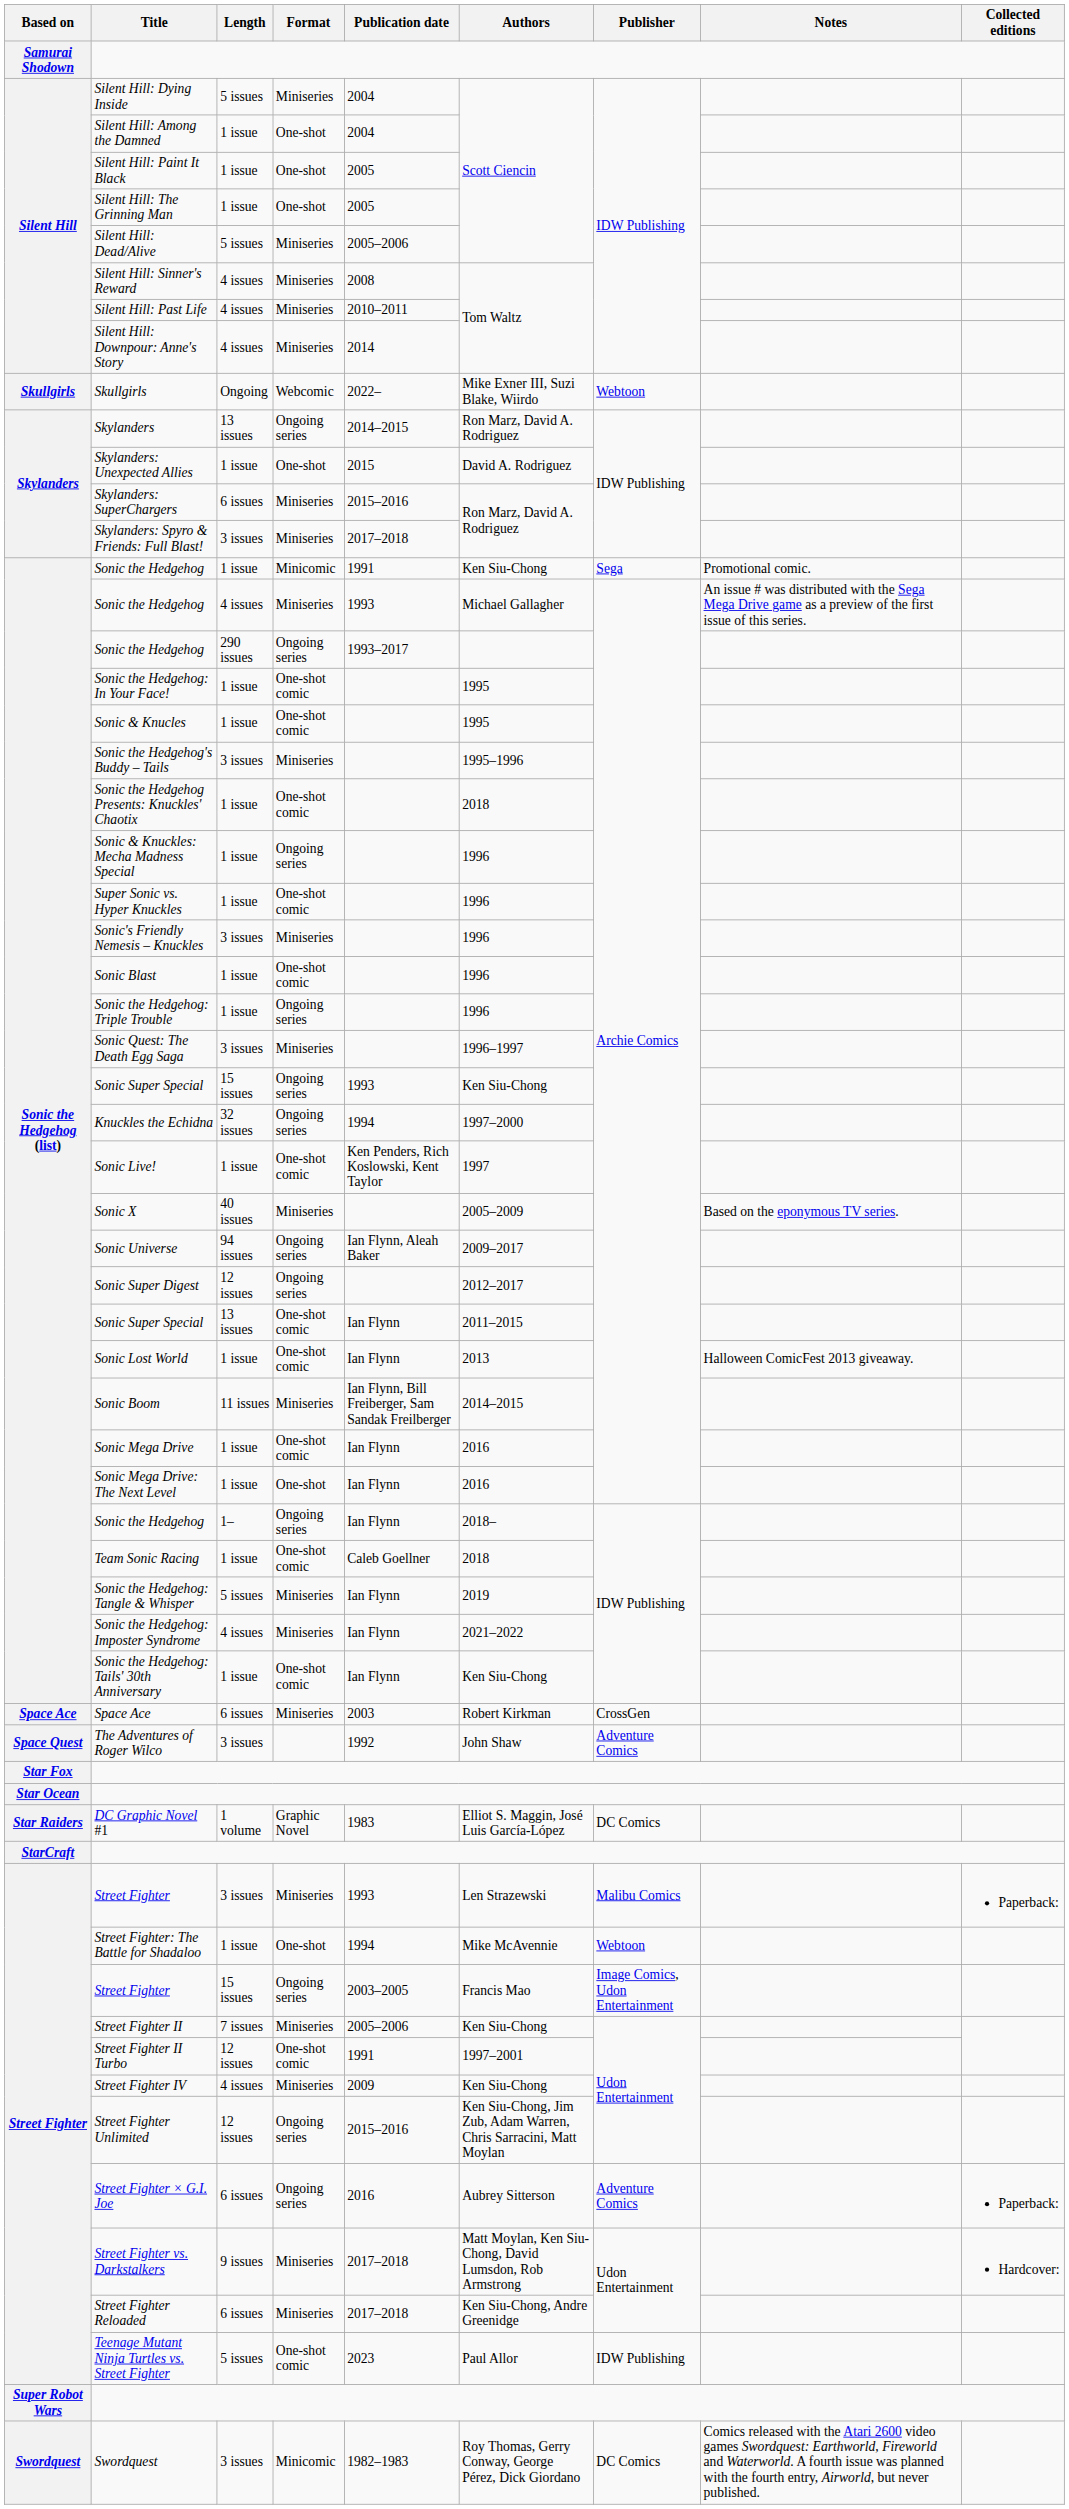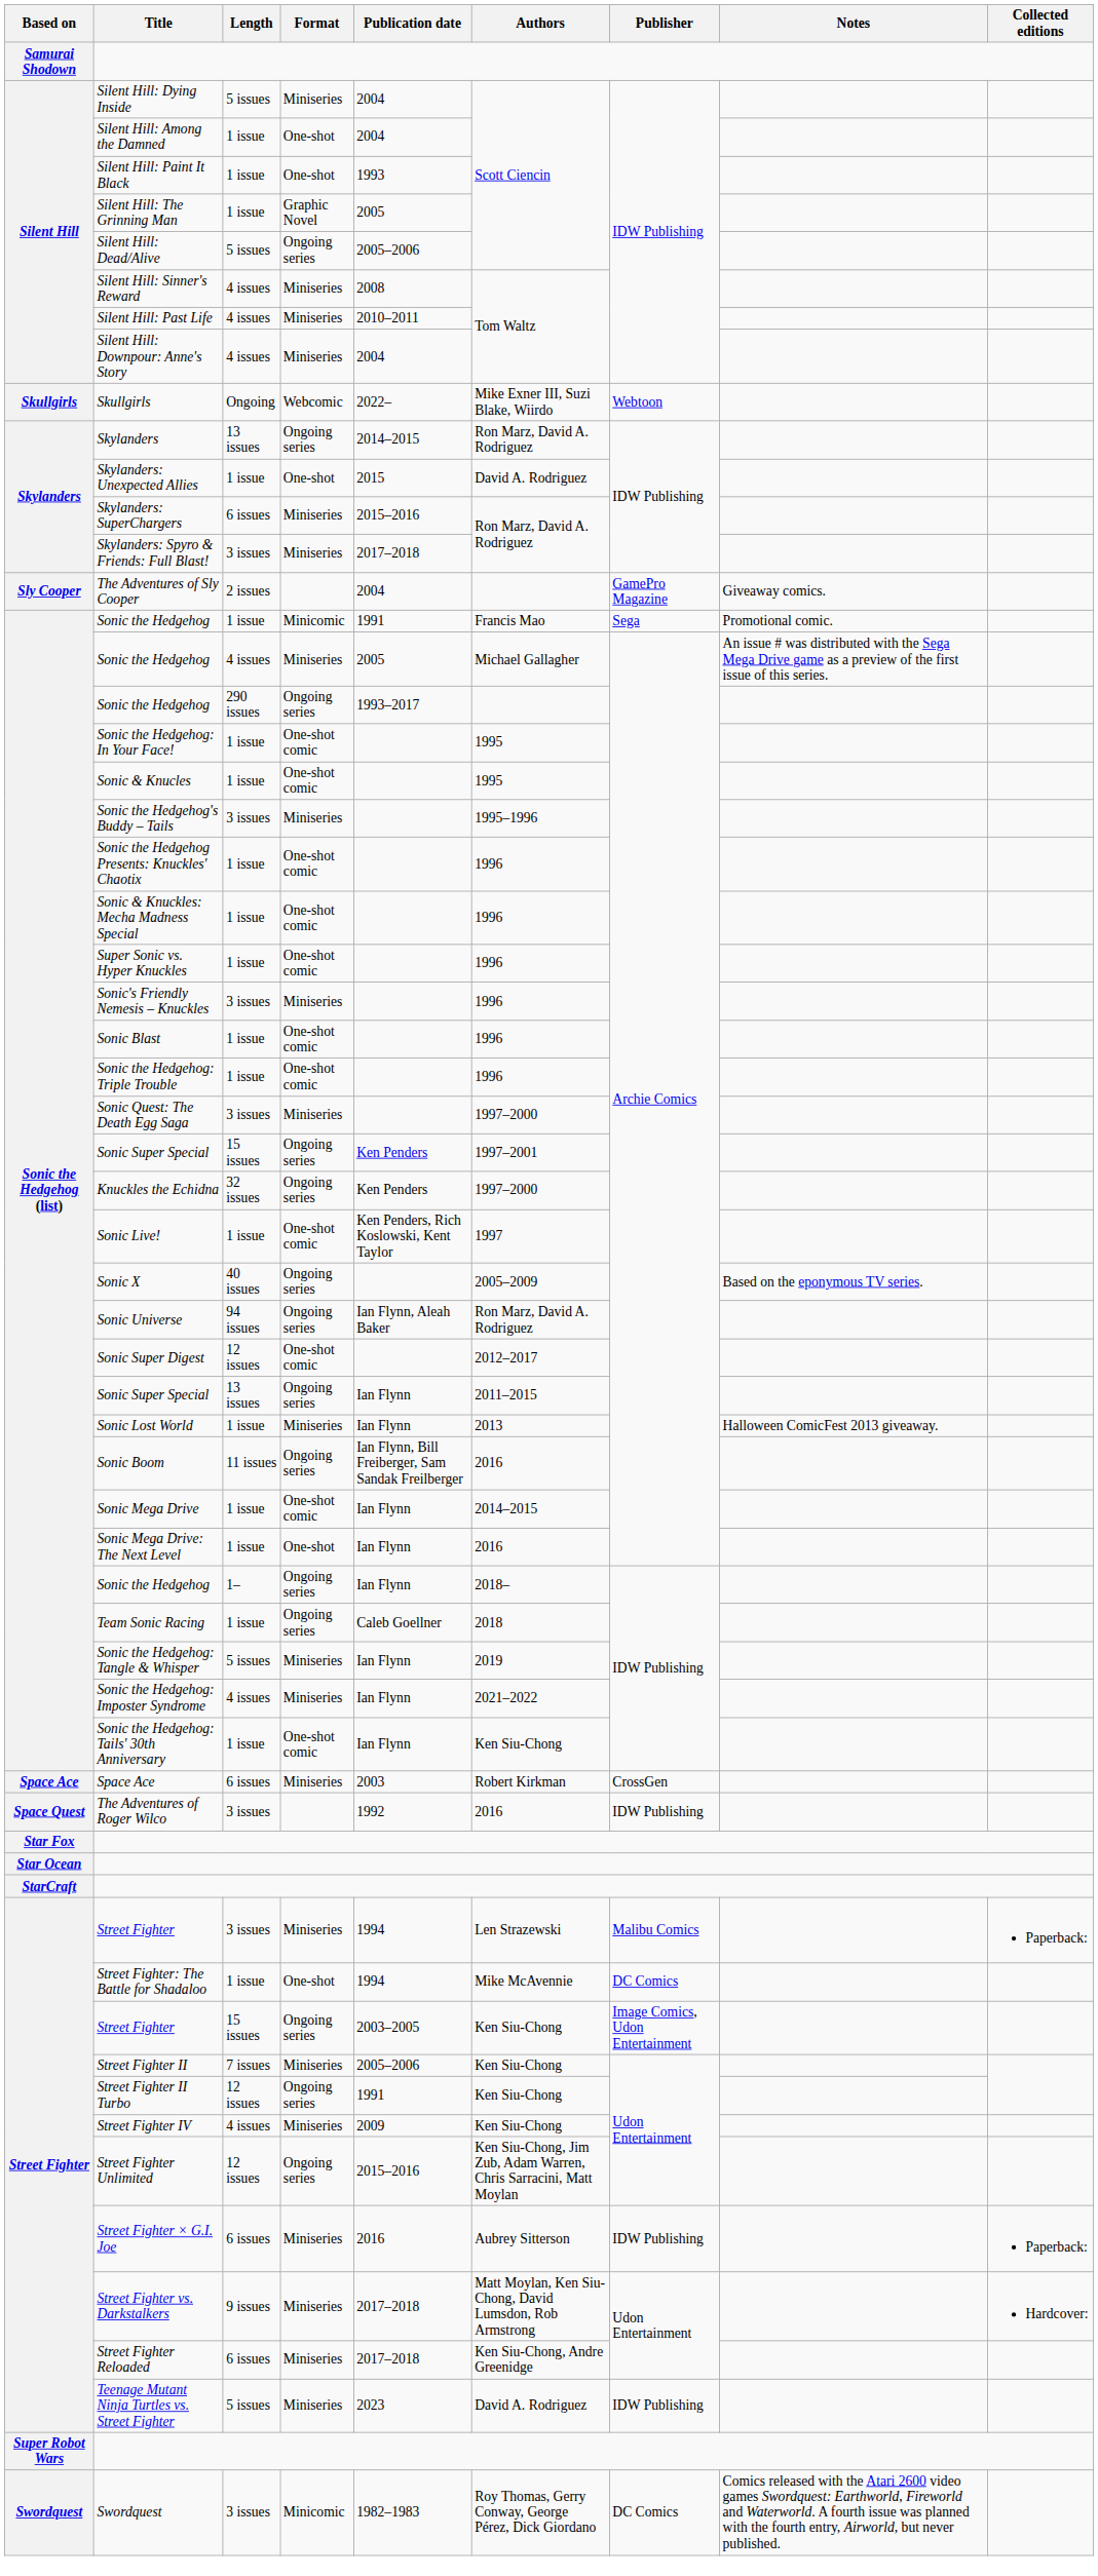Silent Hill: Paint It Black | Publication date: 2005 -> 1993
Silent Hill: The Grinning Man | Format: One-shot -> Graphic Novel
Silent Hill: Dead/Alive | Format: Miniseries -> Ongoing series
Silent Hill: Downpour: Anne's Story | Publication date: 2014 -> 2004
+ row: Sly Cooper | The Adventures of Sly Cooper | 2 issues | 2004 | GamePro Magazine | Giveaway comics.
Sonic the Hedgehog / 1 issue | Authors: Ken Siu-Chong -> Francis Mao
Sonic the Hedgehog / 4 issues | Publication date: 1993 -> 2005
Sonic the Hedgehog Presents: Knuckles' Chaotix | Authors: 2018 -> 1996
Sonic & Knuckles: Mecha Madness Special | Format: Ongoing series -> One-shot comic
Sonic the Hedgehog: Triple Trouble | Format: Ongoing series -> One-shot comic
Sonic Quest: The Death Egg Saga | Authors: 1996–1997 -> 1997–2000
Sonic Super Special / 15 issues | Publication date: 1993 -> Ken Penders
Sonic Super Special / 15 issues | Authors: Ken Siu-Chong -> 1997–2001
Knuckles the Echidna | Publication date: 1994 -> Ken Penders
Sonic X | Format: Miniseries -> Ongoing series
Sonic Universe | Authors: 2009–2017 -> Ron Marz, David A. Rodriguez
Sonic Super Digest | Format: Ongoing series -> One-shot comic
Sonic Super Special / 13 issues | Format: One-shot comic -> Ongoing series
Sonic Lost World | Format: One-shot comic -> Miniseries
Sonic Boom | Format: Miniseries -> Ongoing series
Sonic Boom | Authors: 2014–2015 -> 2016
Sonic Mega Drive | Authors: 2016 -> 2014–2015
Team Sonic Racing | Format: One-shot comic -> Ongoing series
The Adventures of Roger Wilco | Authors: John Shaw -> 2016
The Adventures of Roger Wilco | Publisher: Adventure Comics -> IDW Publishing
- row: Star Raiders | DC Graphic Novel #1 | 1 volume | Graphic Novel | 1983 | Elliot S. Maggin, José Luis García-López | DC Comics
Street Fighter / 3 issues | Publication date: 1993 -> 1994
Street Fighter: The Battle for Shadaloo | Publisher: Webtoon -> DC Comics
Street Fighter / 15 issues | Authors: Francis Mao -> Ken Siu-Chong
Street Fighter II Turbo | Format: One-shot comic -> Ongoing series
Street Fighter II Turbo | Authors: 1997–2001 -> Ken Siu-Chong
Street Fighter × G.I. Joe | Format: Ongoing series -> Miniseries
Street Fighter × G.I. Joe | Publisher: Adventure Comics -> IDW Publishing
Teenage Mutant Ninja Turtles vs. Street Fighter | Format: One-shot comic -> Miniseries
Teenage Mutant Ninja Turtles vs. Street Fighter | Authors: Paul Allor -> David A. Rodriguez
